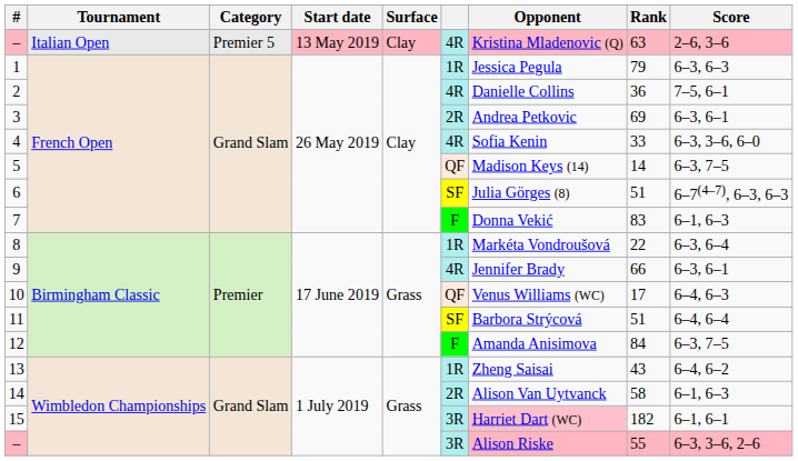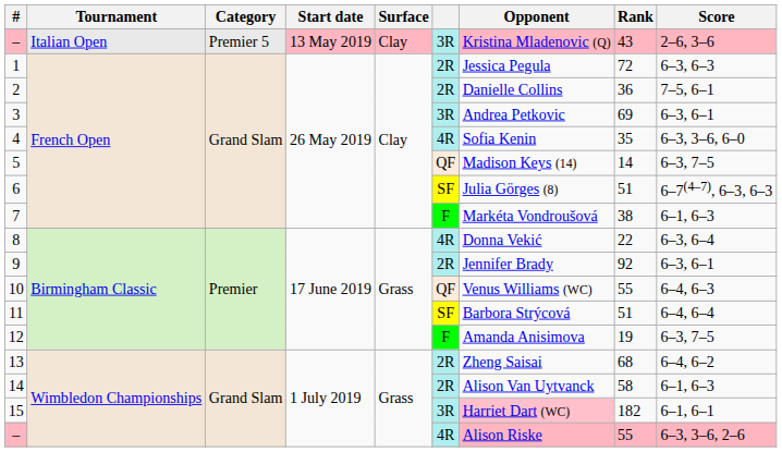– / Italian Open | column 6: 4R -> 3R
– / Italian Open | Rank: 63 -> 43
1 | column 6: 1R -> 2R
1 | Rank: 79 -> 72
2 | column 6: 4R -> 2R
3 | column 6: 2R -> 3R
4 | Rank: 33 -> 35
7 | Opponent: Donna Vekić -> Markéta Vondroušová
7 | Rank: 83 -> 38
8 | column 6: 1R -> 4R
8 | Opponent: Markéta Vondroušová -> Donna Vekić
9 | column 6: 4R -> 2R
9 | Rank: 66 -> 92
10 | Rank: 17 -> 55
12 | Rank: 84 -> 19
13 | column 6: 1R -> 2R
13 | Rank: 43 -> 68
– / Wimbledon Championships | column 6: 3R -> 4R
